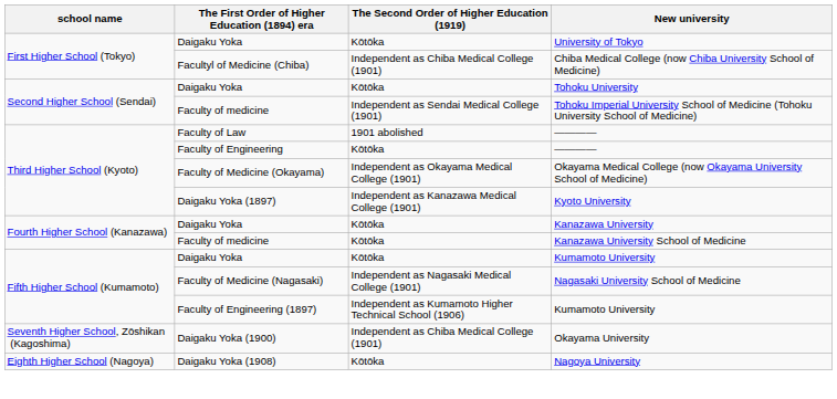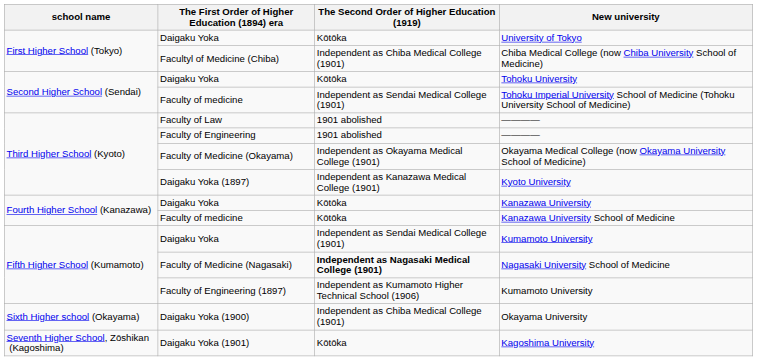Faculty of Engineering / ―――― | The Second Order of Higher Education (1919): Kōtōka -> 1901 abolished
Daigaku Yoka / Kumamoto University | The Second Order of Higher Education (1919): Kōtōka -> Independent as Sendai Medical College (1901)
Nagasaki University School of Medicine | The Second Order of Higher Education (1919): normal -> bold
Okayama University | school name: Seventh Higher School, Zōshikan (Kagoshima) -> Sixth Higher school (Okayama)
+ row: Seventh Higher School, Zōshikan (Kagoshima) | Daigaku Yoka (1901) | Kōtōka | Kagoshima University
- row: Eighth Higher School (Nagoya) | Daigaku Yoka (1908) | Kōtōka | Nagoya University
